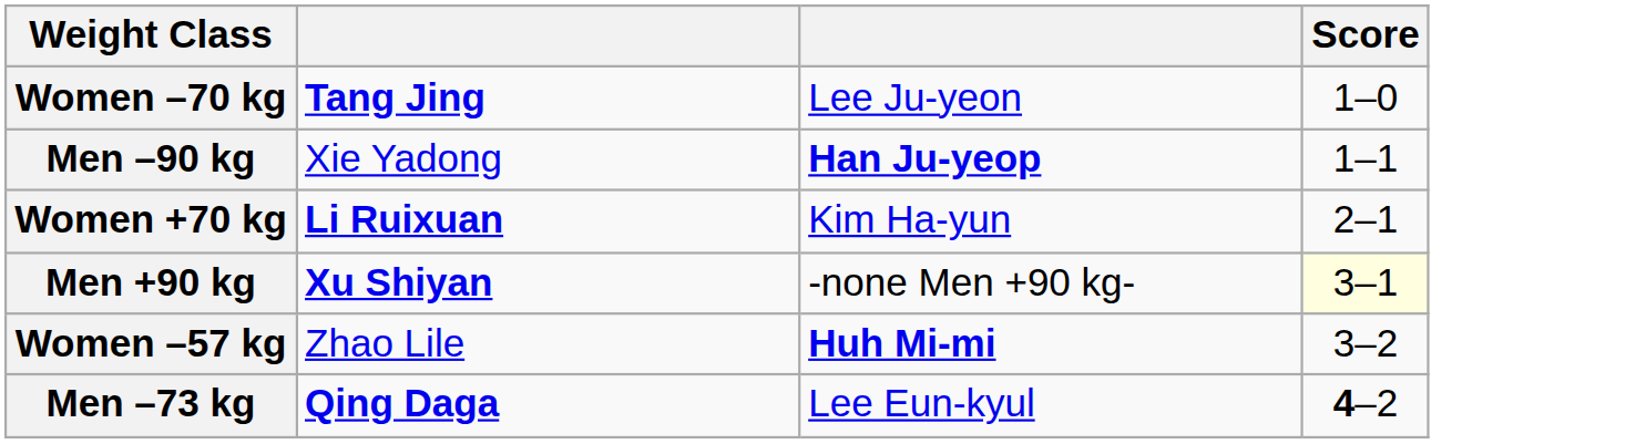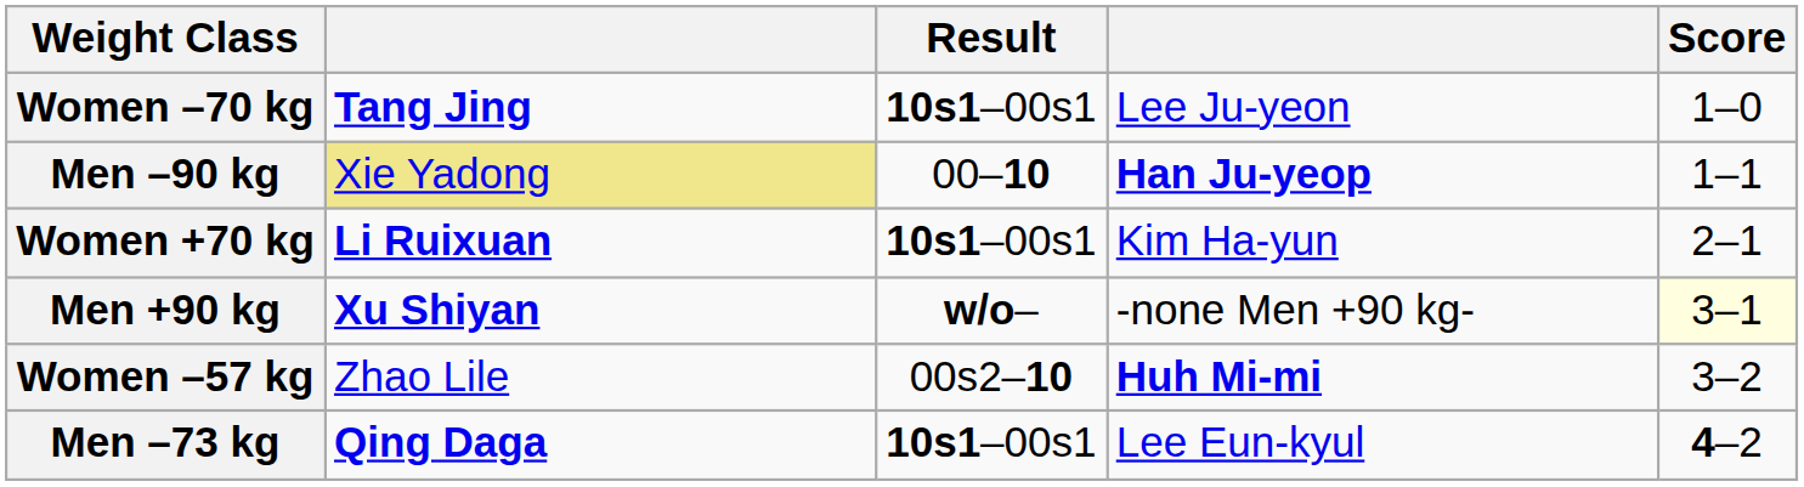+ column: Result | 10s1–00s1 | 00–10 | 10s1–00s1 | w/o– | 00s2–10 | 10s1–00s1
Men –90 kg | column 2: no background -> khaki background
